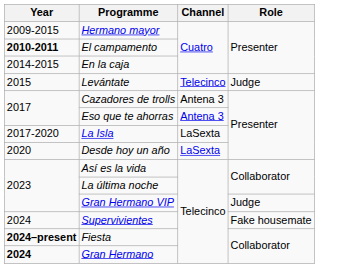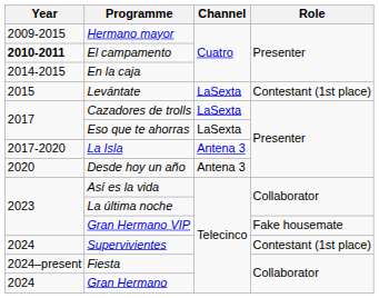Levántate | Channel: Telecinco -> LaSexta
Levántate | Role: Judge -> Contestant (1st place)
Cazadores de trolls | Channel: Antena 3 -> LaSexta
Eso que te ahorras | Channel: Antena 3 -> LaSexta
La Isla | Channel: LaSexta -> Antena 3
Desde hoy un año | Channel: LaSexta -> Antena 3
Gran Hermano VIP | Role: Judge -> Fake housemate
Supervivientes | Role: Fake housemate -> Contestant (1st place)
Fiesta | Year: bold -> normal
Gran Hermano | Year: bold -> normal
